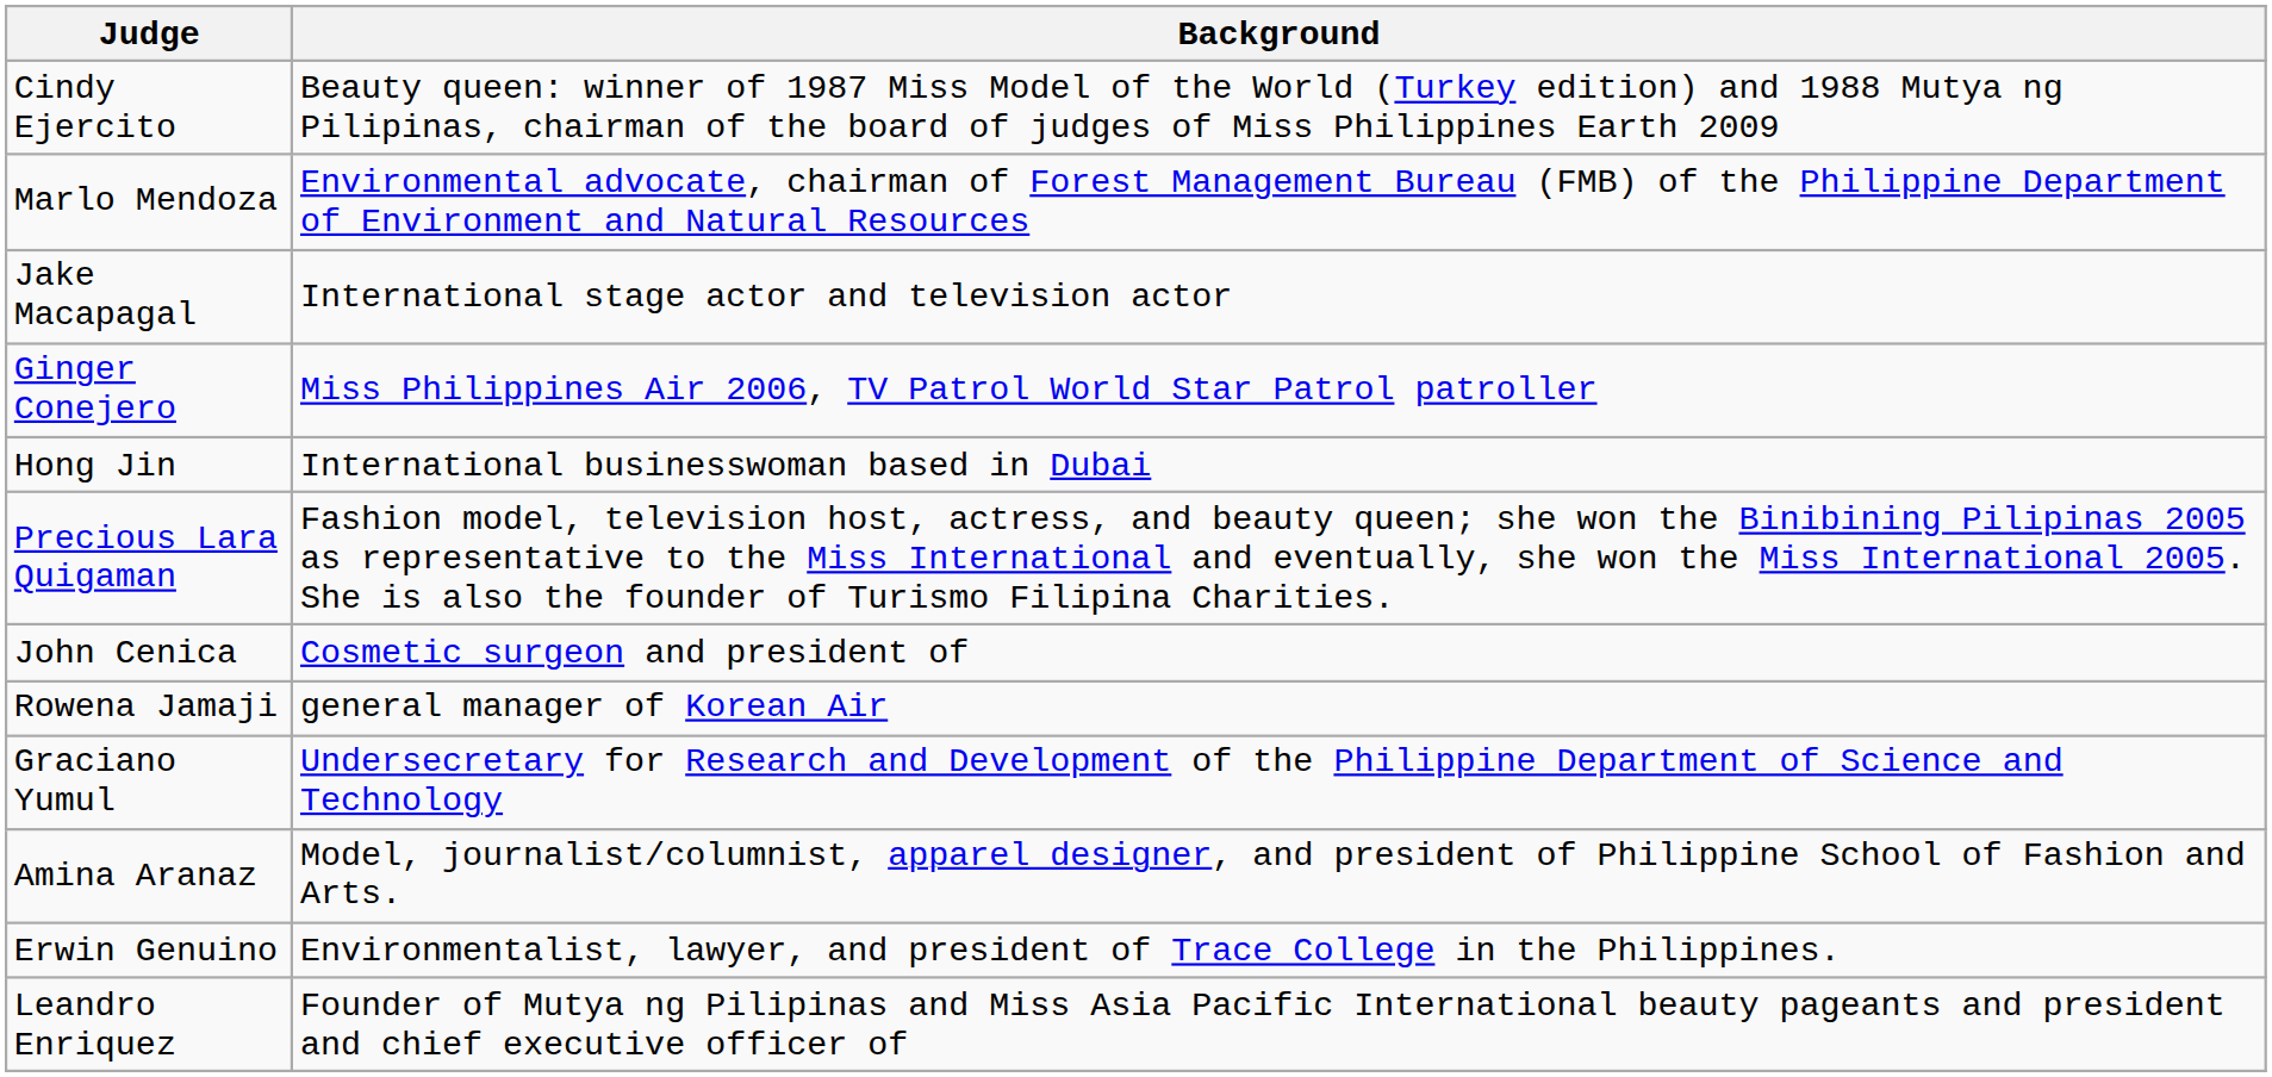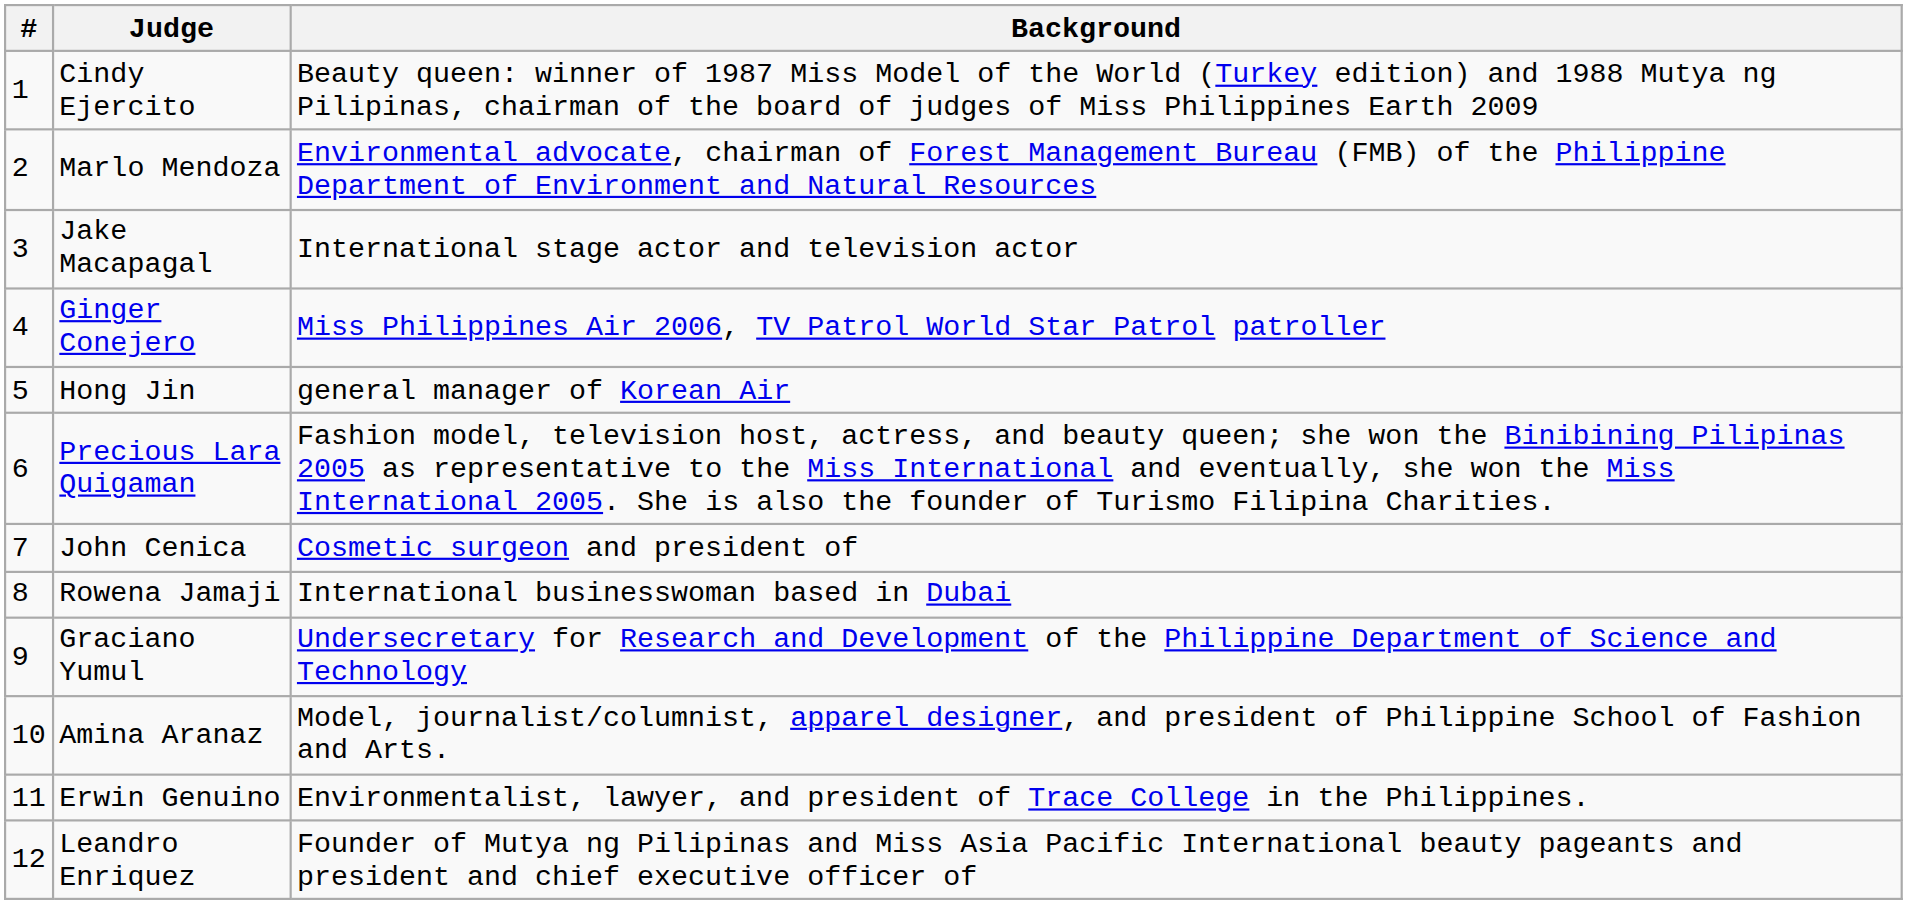+ column: # | 1 | 2 | 3 | 4 | 5 | 6 | 7 | 8 | 9 | 10 | 11 | 12
Hong Jin | Background: International businesswoman based in Dubai -> general manager of Korean Air
Rowena Jamaji | Background: general manager of Korean Air -> International businesswoman based in Dubai
